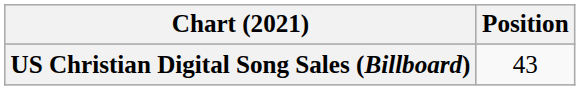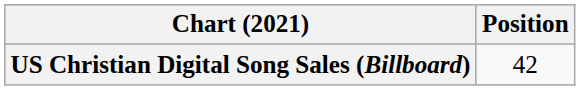US Christian Digital Song Sales (Billboard) | Position: 43 -> 42
